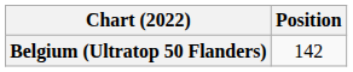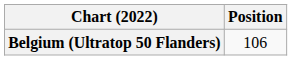Belgium (Ultratop 50 Flanders) | Position: 142 -> 106
